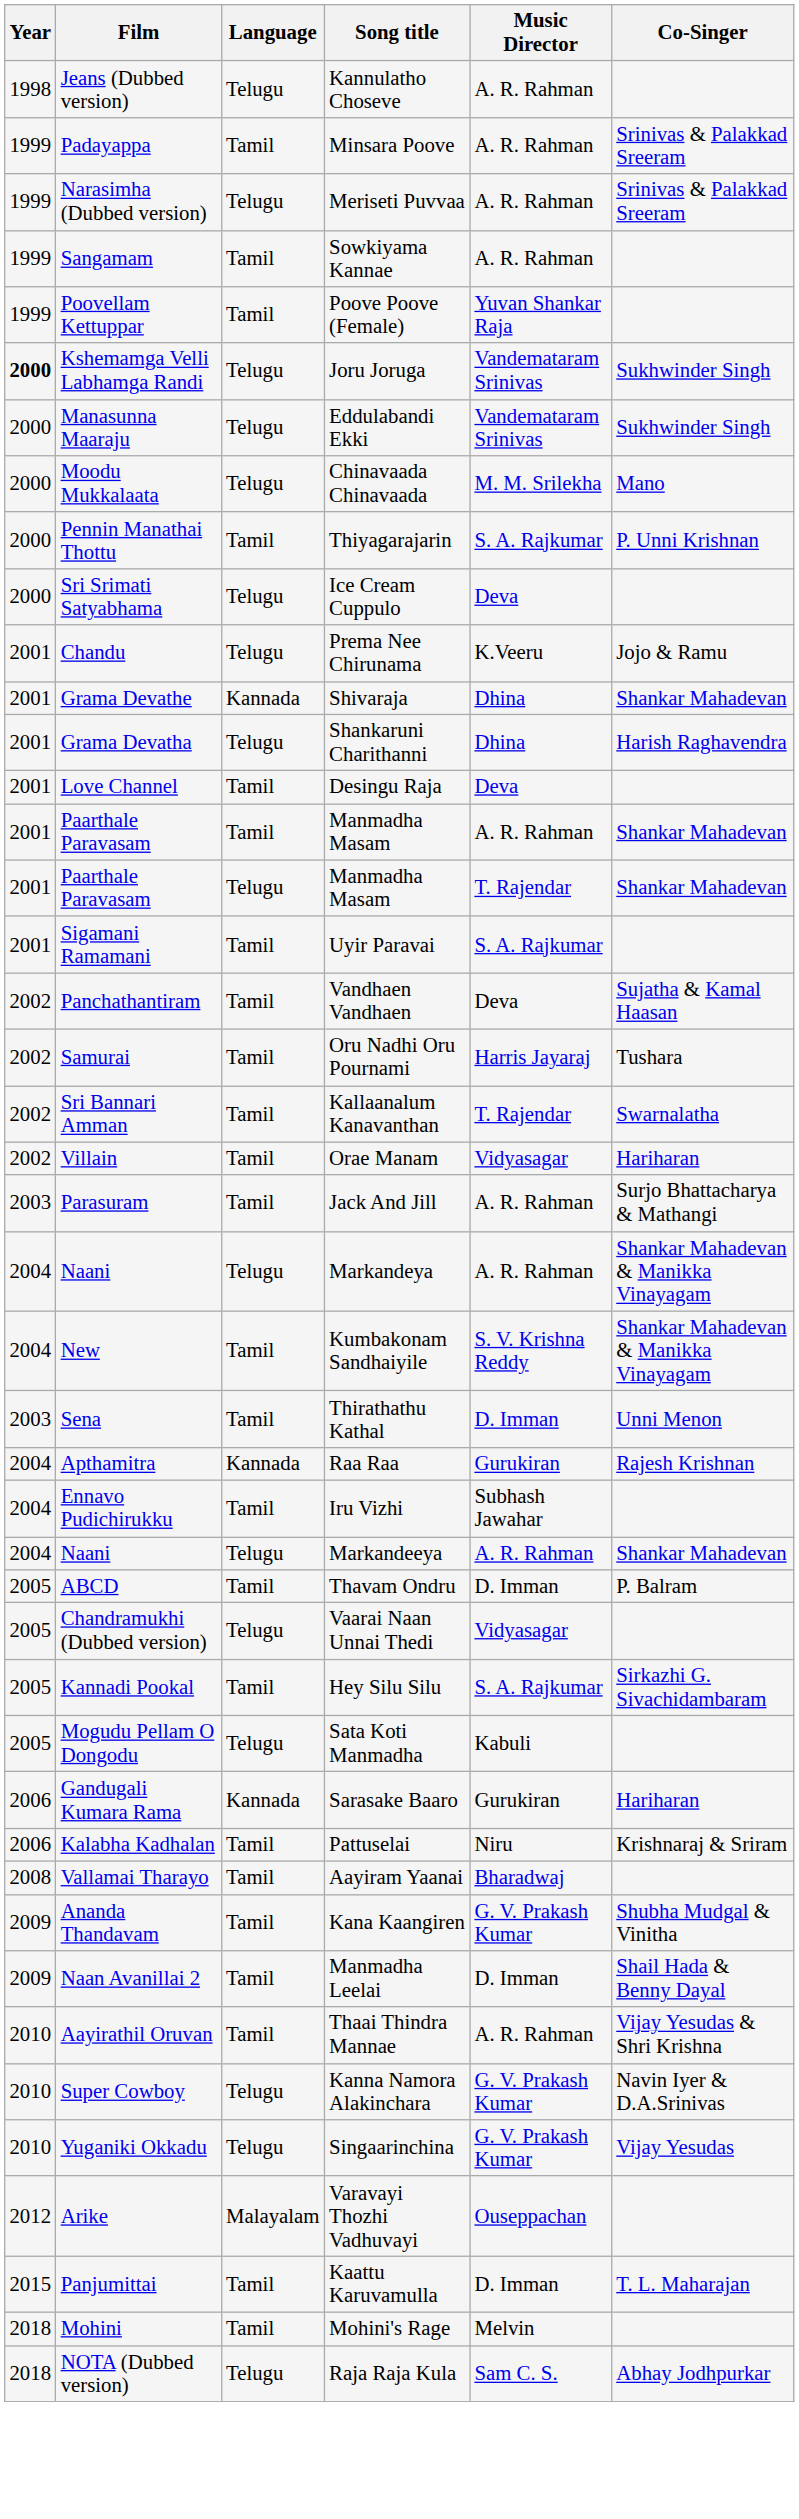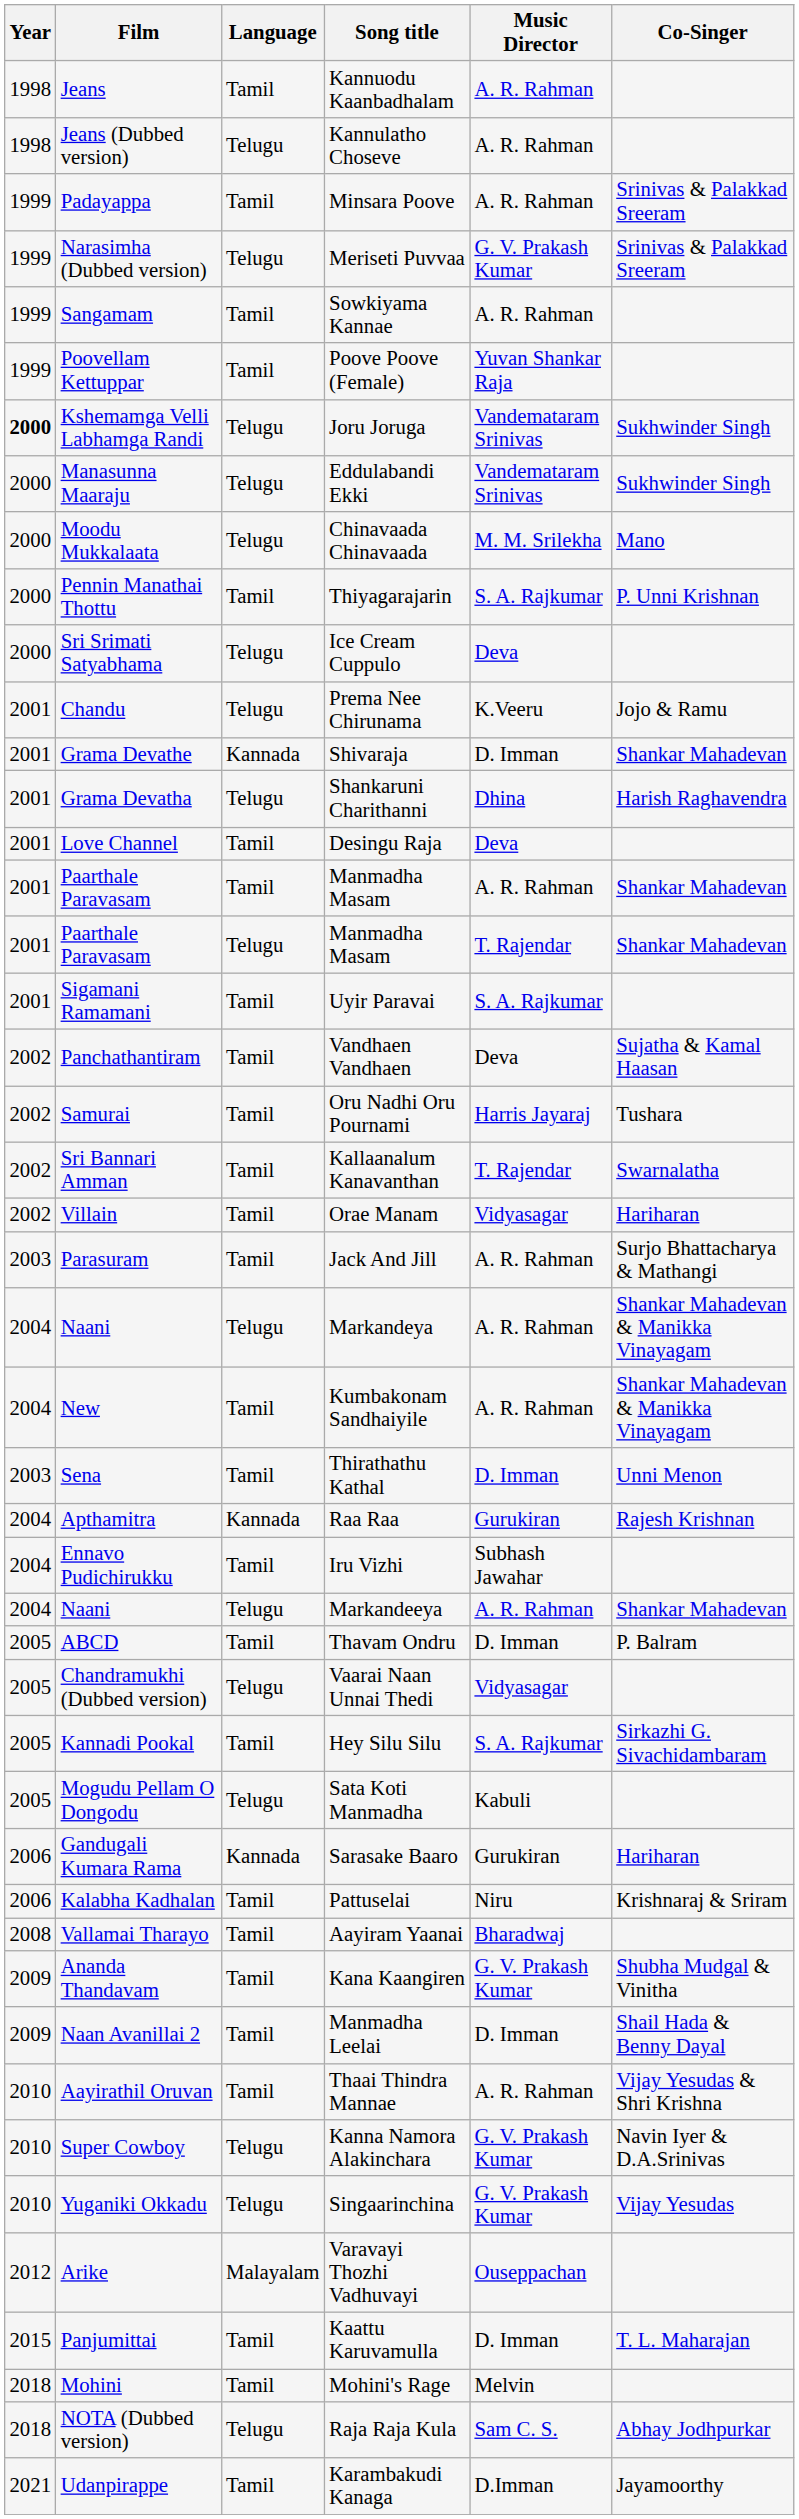+ row: 1998 | Jeans | Tamil | Kannuodu Kaanbadhalam | A. R. Rahman
Meriseti Puvvaa | Music Director: A. R. Rahman -> G. V. Prakash Kumar
Shivaraja | Music Director: Dhina -> D. Imman
Kumbakonam Sandhaiyile | Music Director: S. V. Krishna Reddy -> A. R. Rahman
+ row: 2021 | Udanpirappe | Tamil | Karambakudi Kanaga | D.Imman | Jayamoorthy
